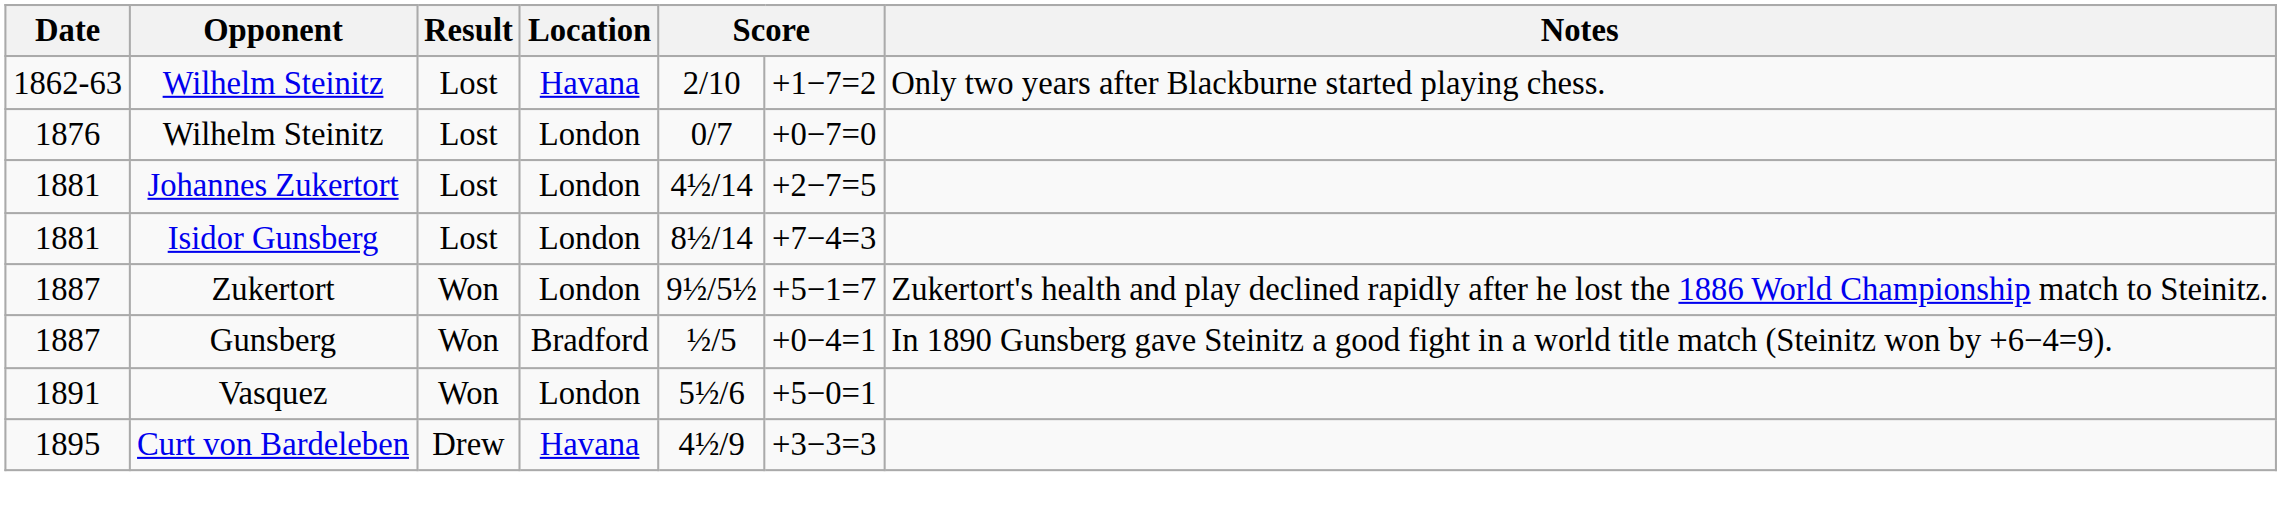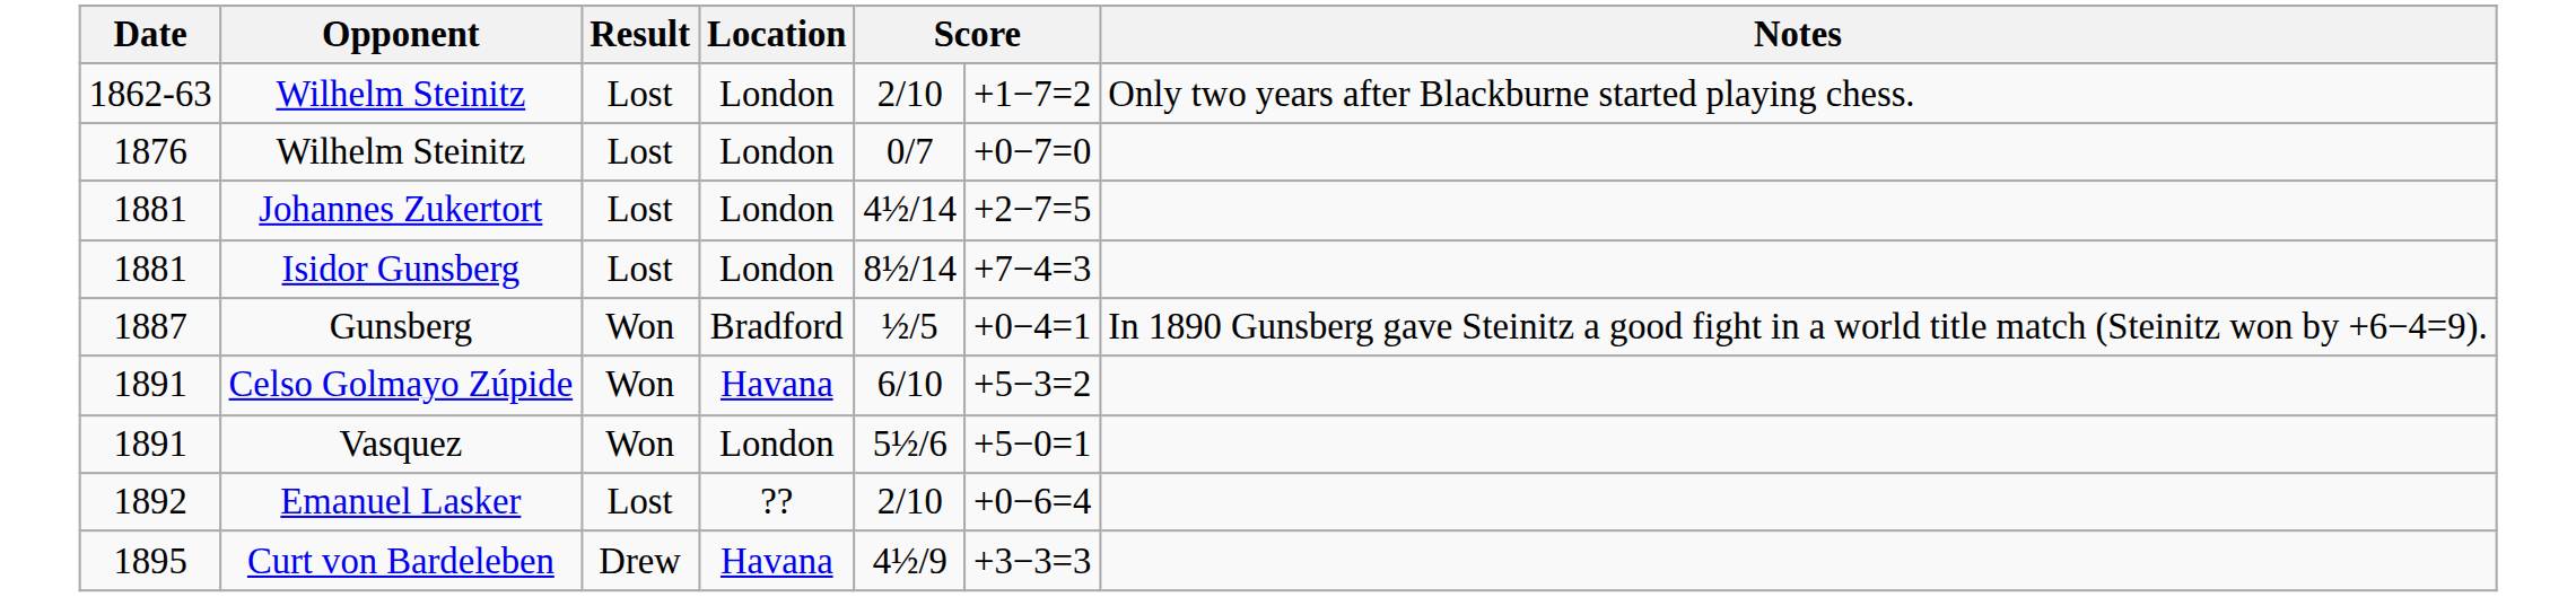1862-63 / Wilhelm Steinitz | Location: Havana -> London
- row: 1887 | Zukertort | Won | London | 9½/5½ | +5−1=7 | Zukertort's health and play declined rapidly after he lost the 1886 World Championship match to Steinitz.
+ row: 1891 | Celso Golmayo Zúpide | Won | Havana | 6/10 | +5−3=2
+ row: 1892 | Emanuel Lasker | Lost | ?? | 2/10 | +0−6=4
